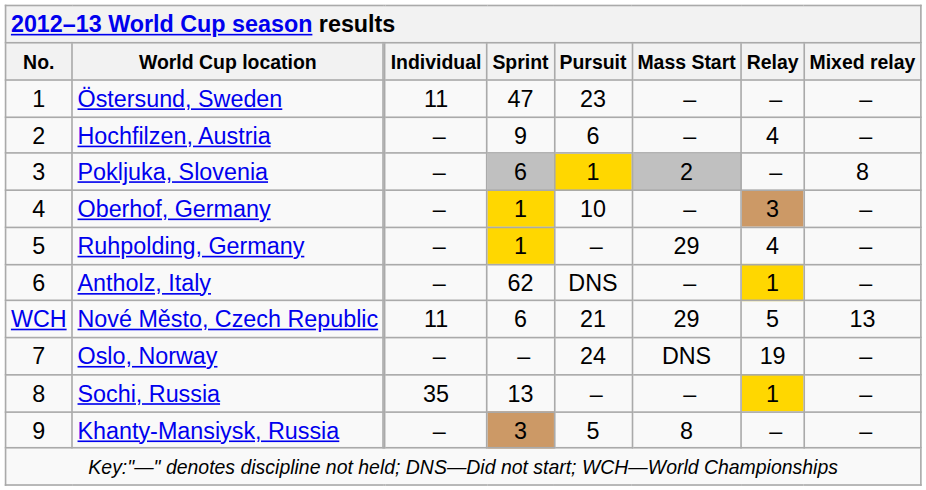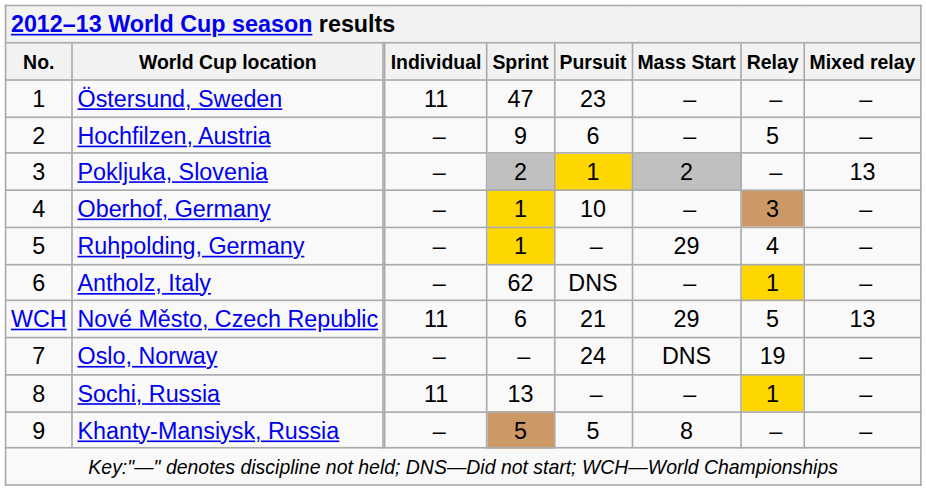Hochfilzen, Austria | Relay: 4 -> 5
Pokljuka, Slovenia | Sprint: 6 -> 2
Pokljuka, Slovenia | Mixed relay: 8 -> 13
Sochi, Russia | Individual: 35 -> 11
Khanty-Mansiysk, Russia | Sprint: 3 -> 5
